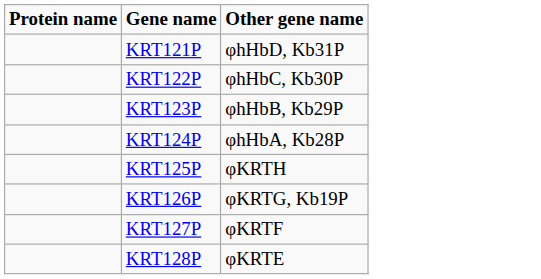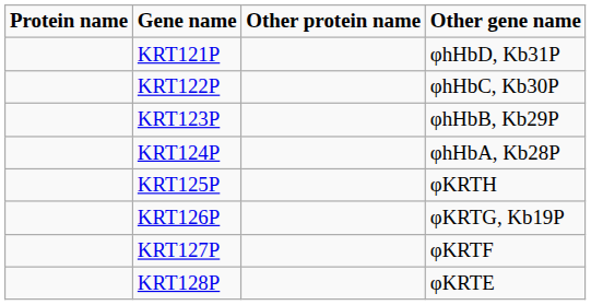+ column: Other protein name
